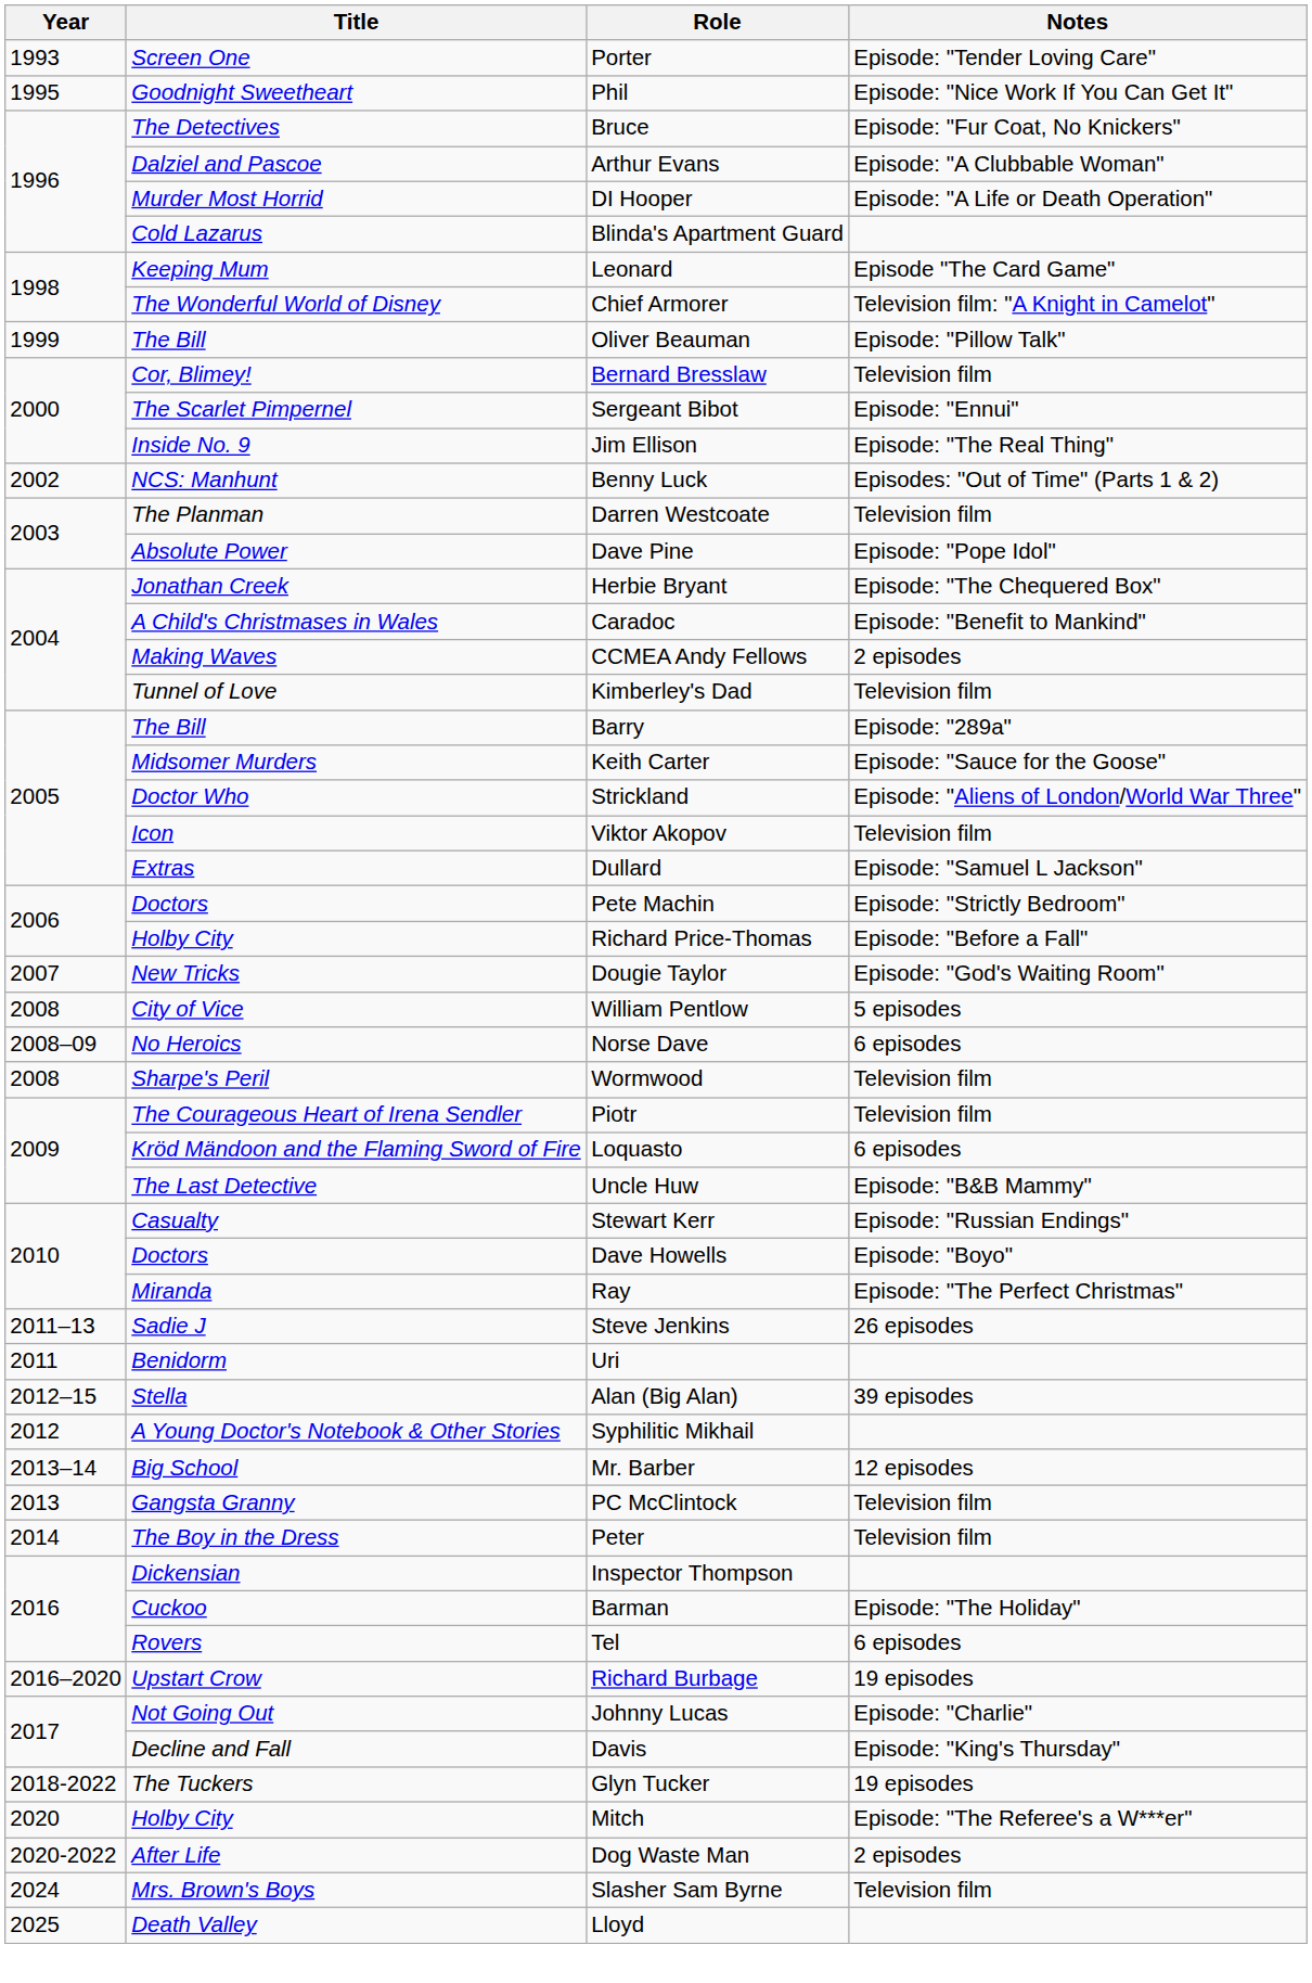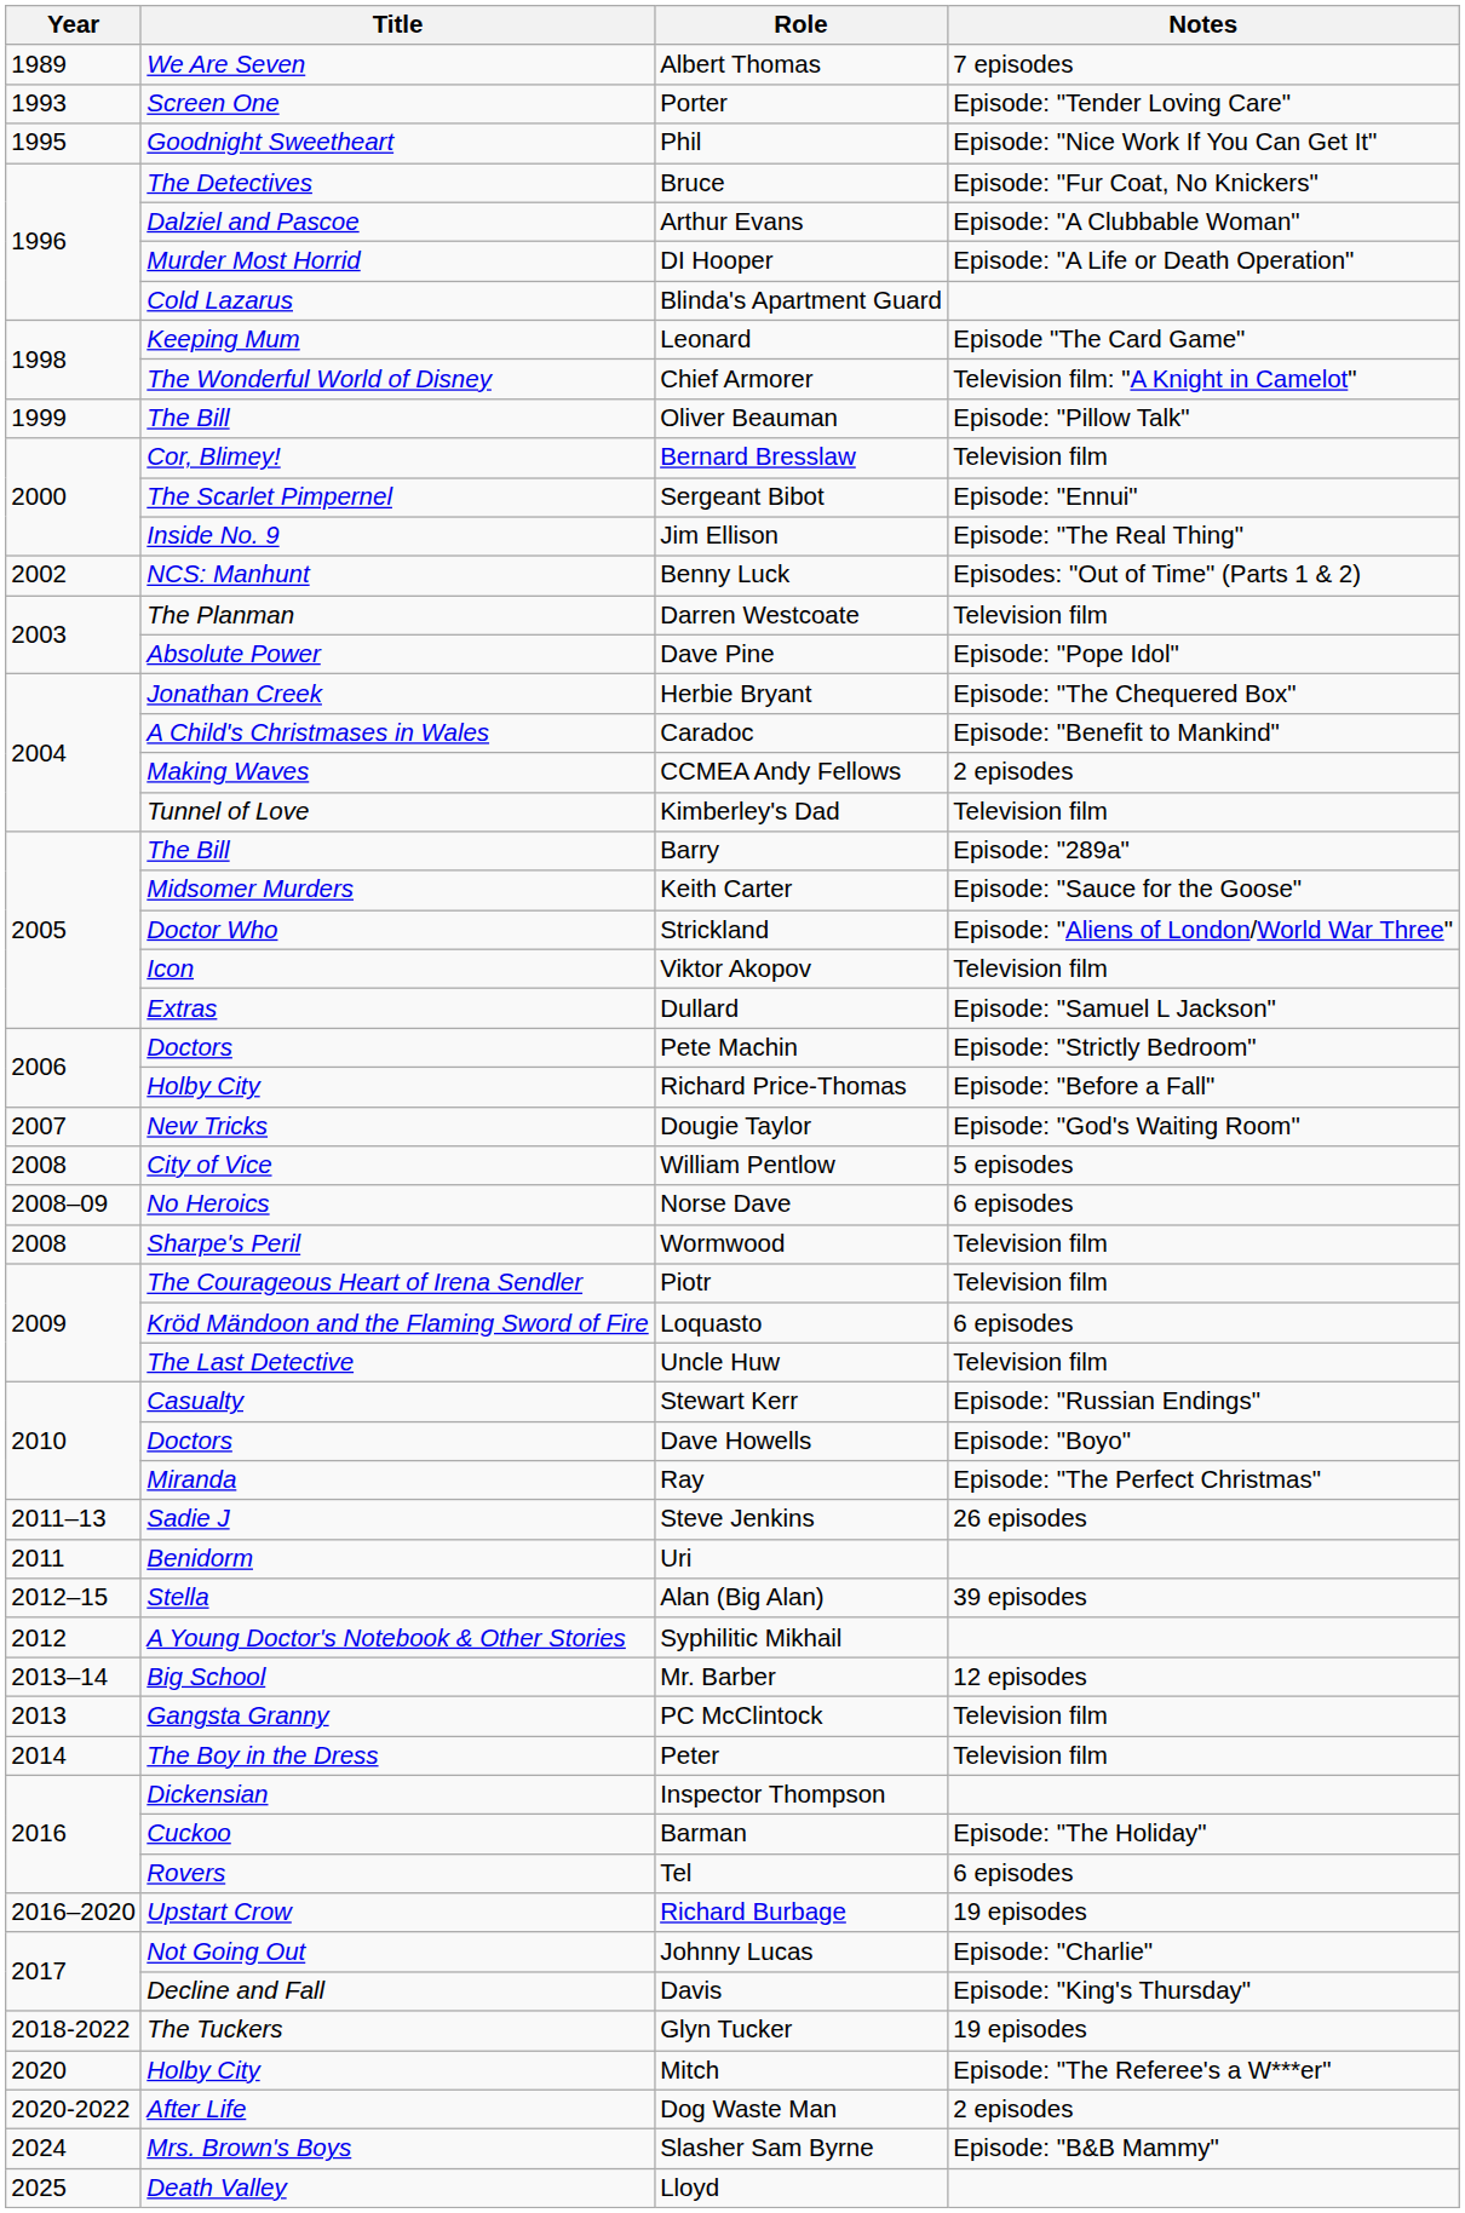+ row: 1989 | We Are Seven | Albert Thomas | 7 episodes
Uncle Huw | Notes: Episode: "B&B Mammy" -> Television film
Slasher Sam Byrne | Notes: Television film -> Episode: "B&B Mammy"
